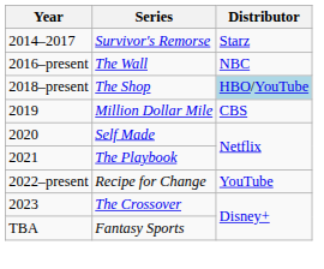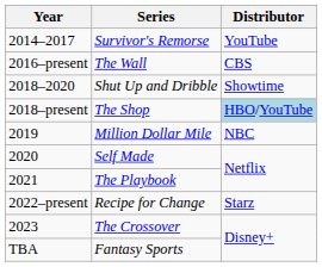Survivor's Remorse | Distributor: Starz -> YouTube
The Wall | Distributor: NBC -> CBS
+ row: 2018–2020 | Shut Up and Dribble | Showtime
Million Dollar Mile | Distributor: CBS -> NBC
Recipe for Change | Distributor: YouTube -> Starz
